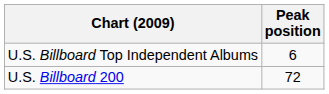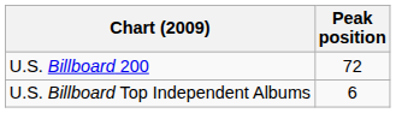rows swapped: U.S. Billboard 200 <-> U.S. Billboard Top Independent Albums
